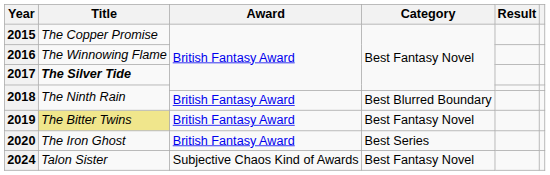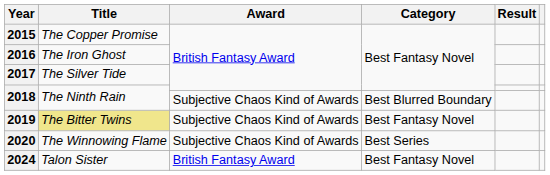2016 | Title: The Winnowing Flame -> The Iron Ghost
2017 | Title: bold -> normal
2018 / Best Blurred Boundary | Award: British Fantasy Award -> Subjective Chaos Kind of Awards
2019 | Award: British Fantasy Award -> Subjective Chaos Kind of Awards
2020 | Title: The Iron Ghost -> The Winnowing Flame
2020 | Award: British Fantasy Award -> Subjective Chaos Kind of Awards
2024 | Award: Subjective Chaos Kind of Awards -> British Fantasy Award
